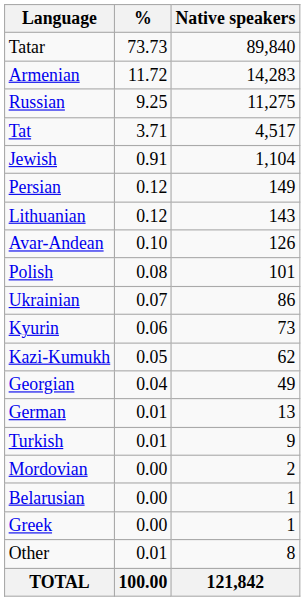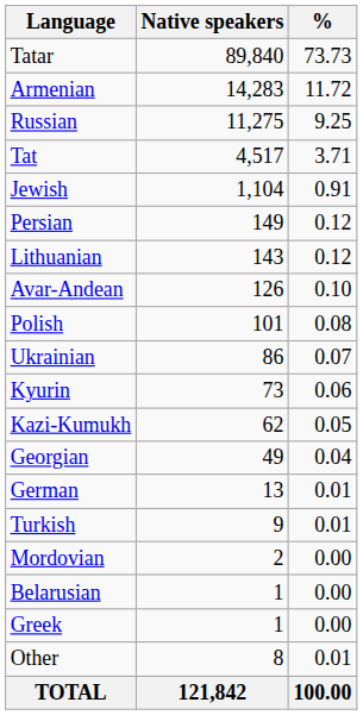columns swapped: Native speakers <-> %
